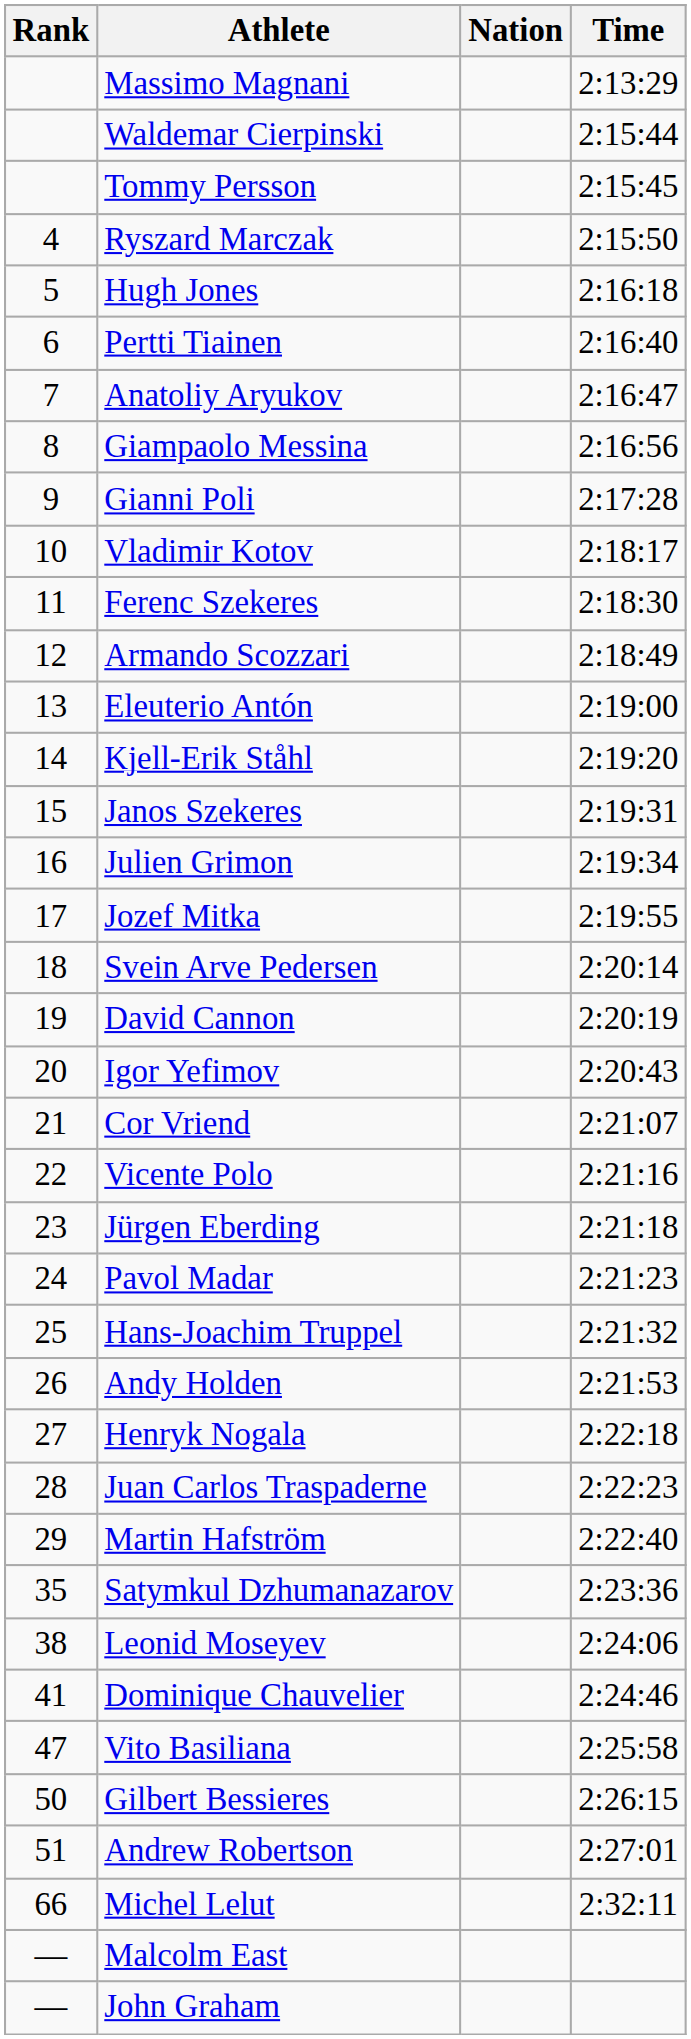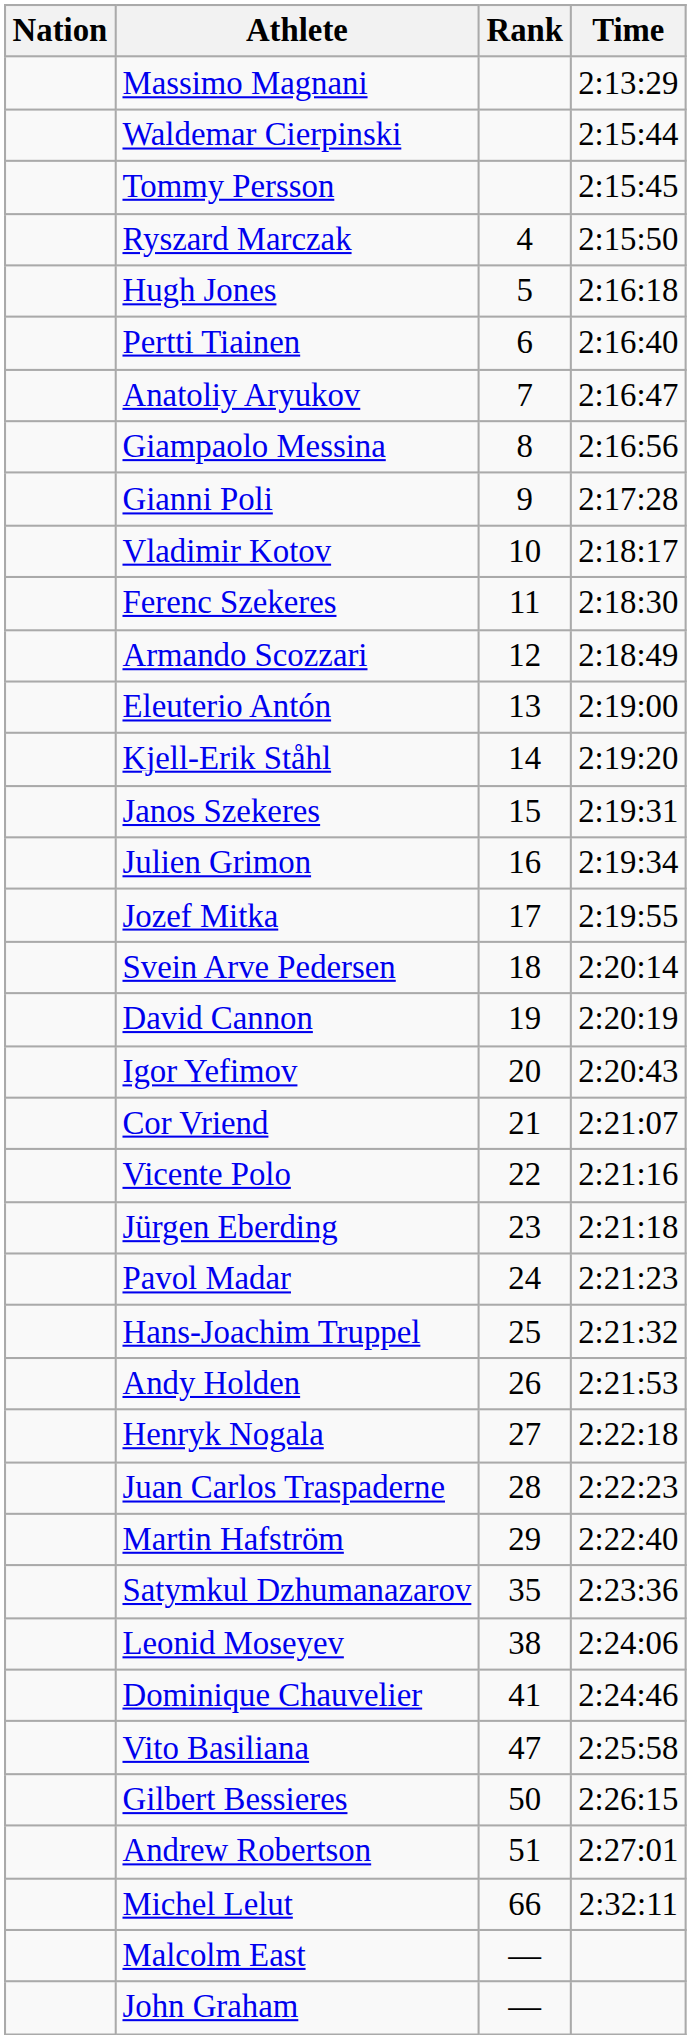columns swapped: Rank <-> Nation
